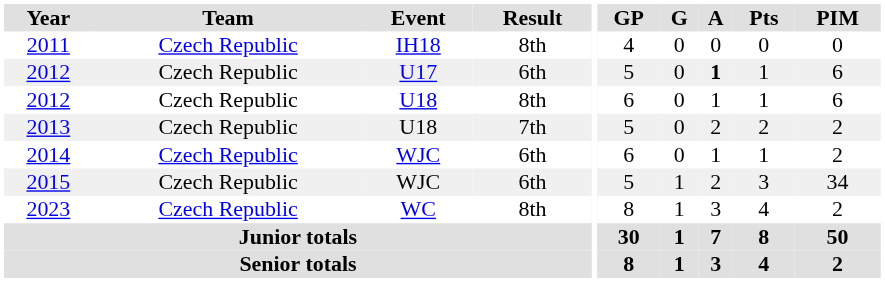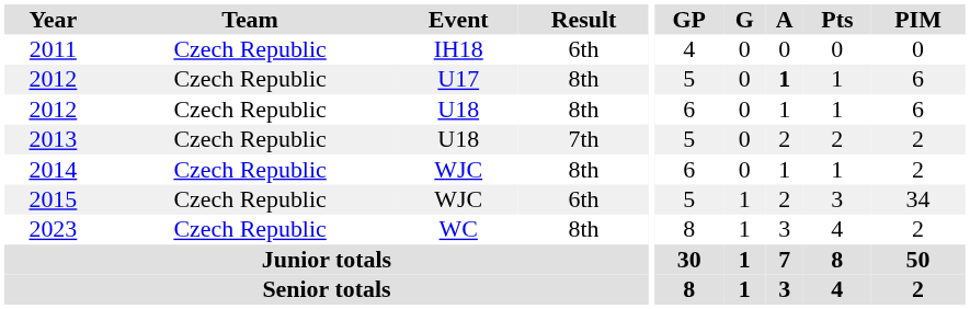2011 | Result: 8th -> 6th
2012 / U17 | Result: 6th -> 8th
2014 | Result: 6th -> 8th
